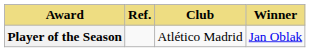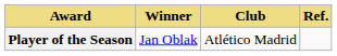columns swapped: Winner <-> Ref.
